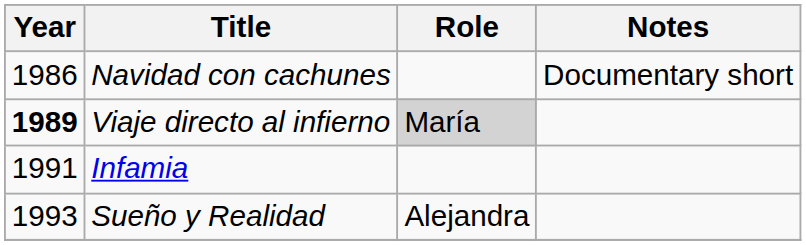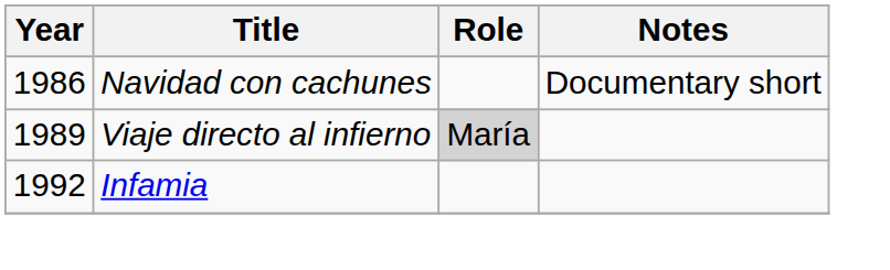Viaje directo al infierno | Year: bold -> normal
Infamia | Year: 1991 -> 1992
- row: 1993 | Sueño y Realidad | Alejandra
